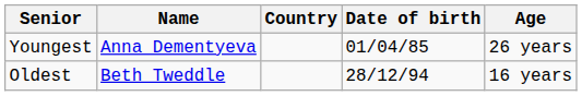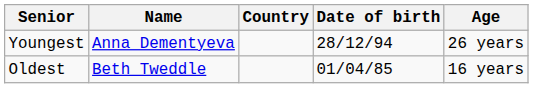Youngest | Date of birth: 01/04/85 -> 28/12/94
Oldest | Date of birth: 28/12/94 -> 01/04/85
